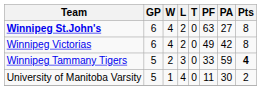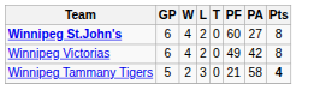Winnipeg St.John's | PF: 63 -> 60
Winnipeg Tammany Tigers | PF: 33 -> 21
Winnipeg Tammany Tigers | PA: 59 -> 58
- row: University of Manitoba Varsity | 5 | 1 | 4 | 0 | 11 | 30 | 2
